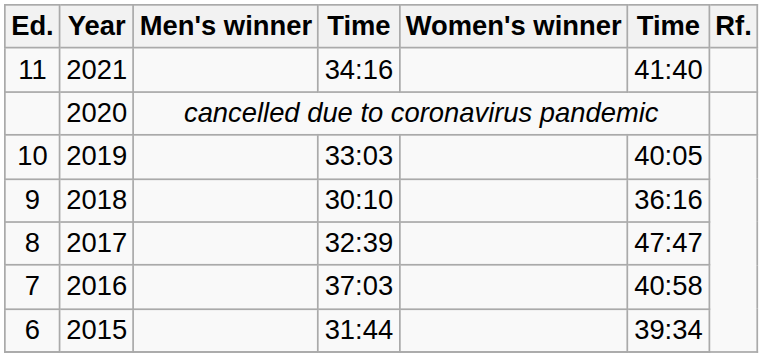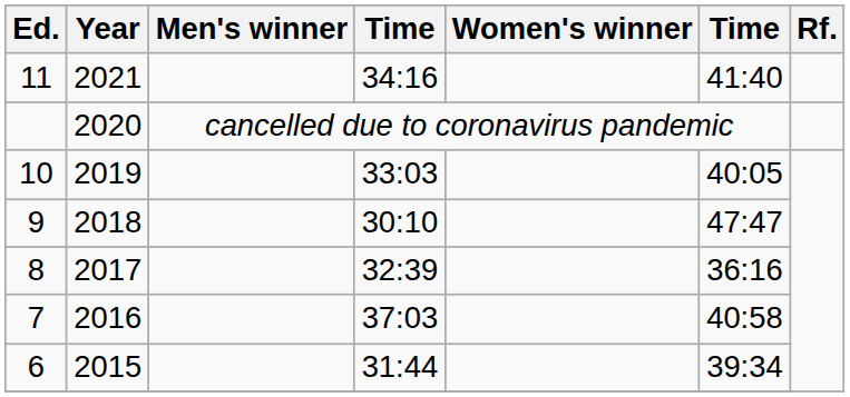9 | column 6: 36:16 -> 47:47
8 | column 6: 47:47 -> 36:16
